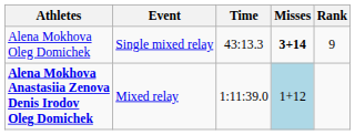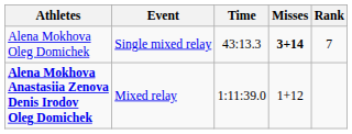Alena Mokhova Oleg Domichek | Rank: 9 -> 7
Alena Mokhova Anastasiia Zenova Denis Irodov Oleg Domichek | Misses: lightblue background -> no background
